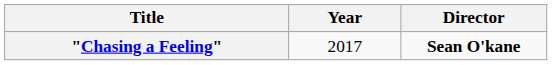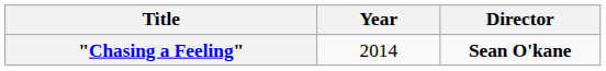"Chasing a Feeling" | Year: 2017 -> 2014
